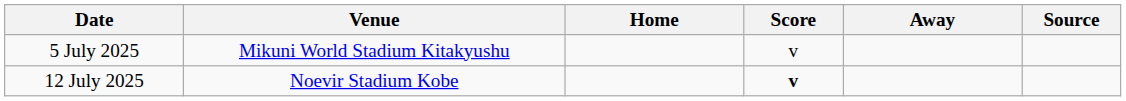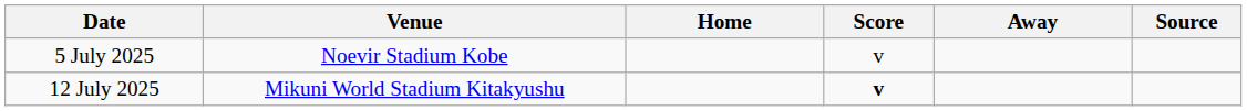5 July 2025 | Venue: Mikuni World Stadium Kitakyushu -> Noevir Stadium Kobe
12 July 2025 | Venue: Noevir Stadium Kobe -> Mikuni World Stadium Kitakyushu
